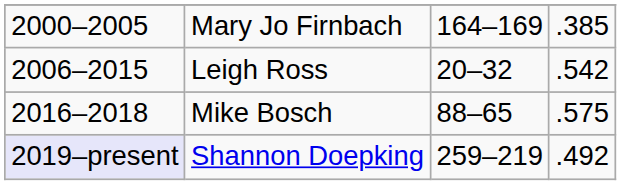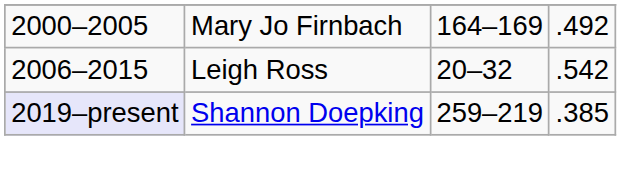Mary Jo Firnbach | column 4: .385 -> .492
- row: 2016–2018 | Mike Bosch | 88–65 | .575
Shannon Doepking | column 4: .492 -> .385
